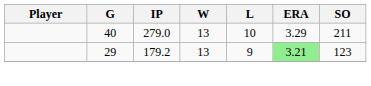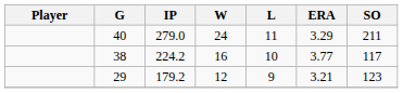40 | W: 13 -> 24
40 | L: 10 -> 11
+ row: 38 | 224.2 | 16 | 10 | 3.77 | 117
29 | W: 13 -> 12
29 | ERA: lightgreen background -> no background
